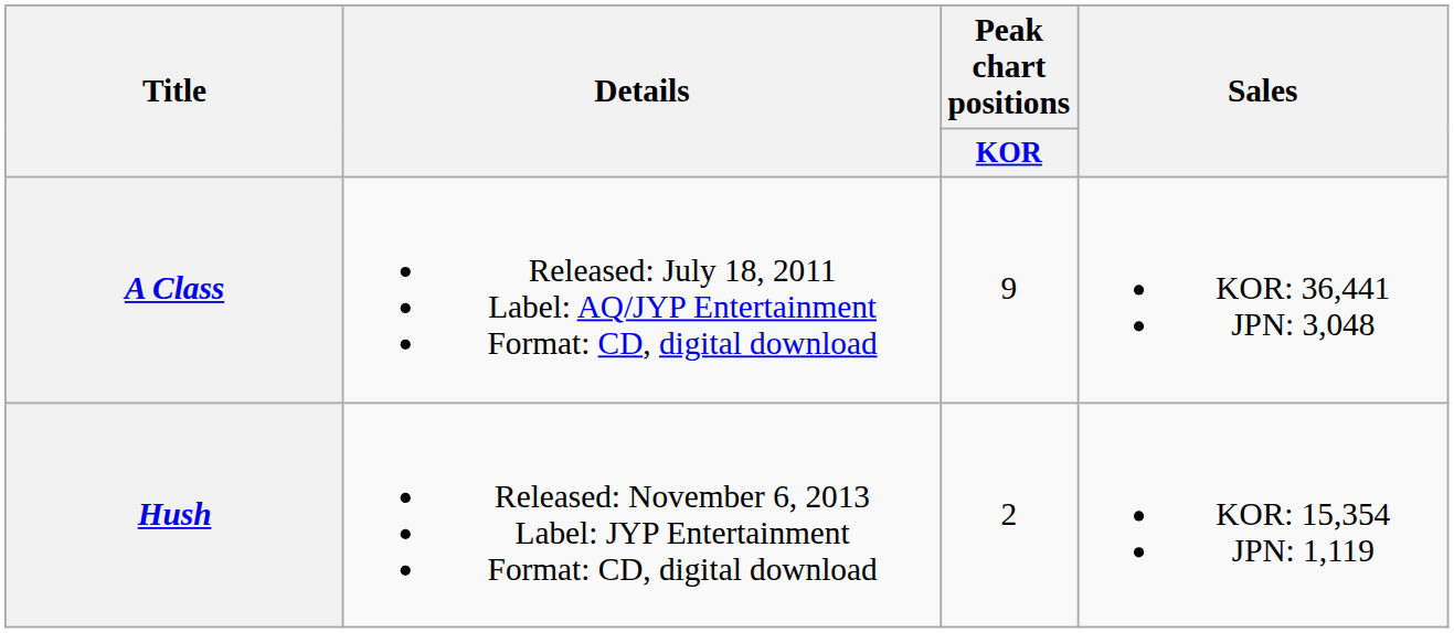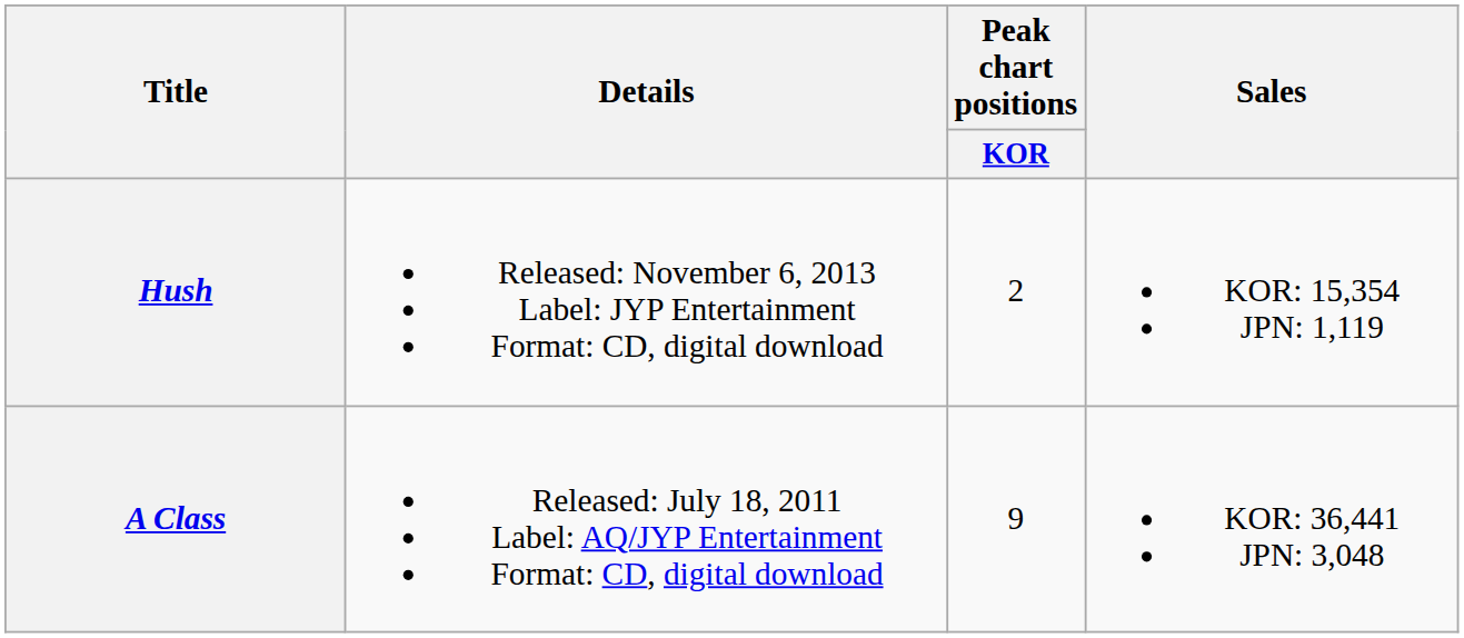rows swapped: A Class <-> Hush
